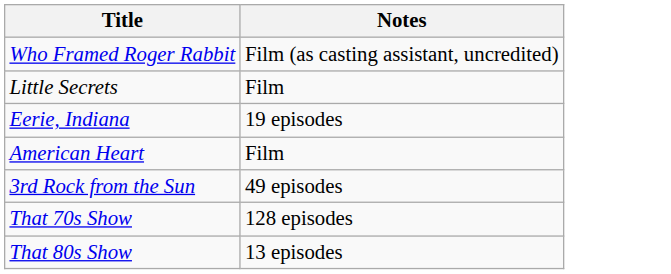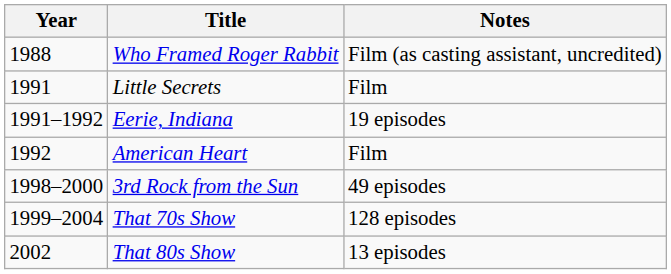+ column: Year | 1988 | 1991 | 1991–1992 | 1992 | 1998–2000 | 1999–2004 | 2002
